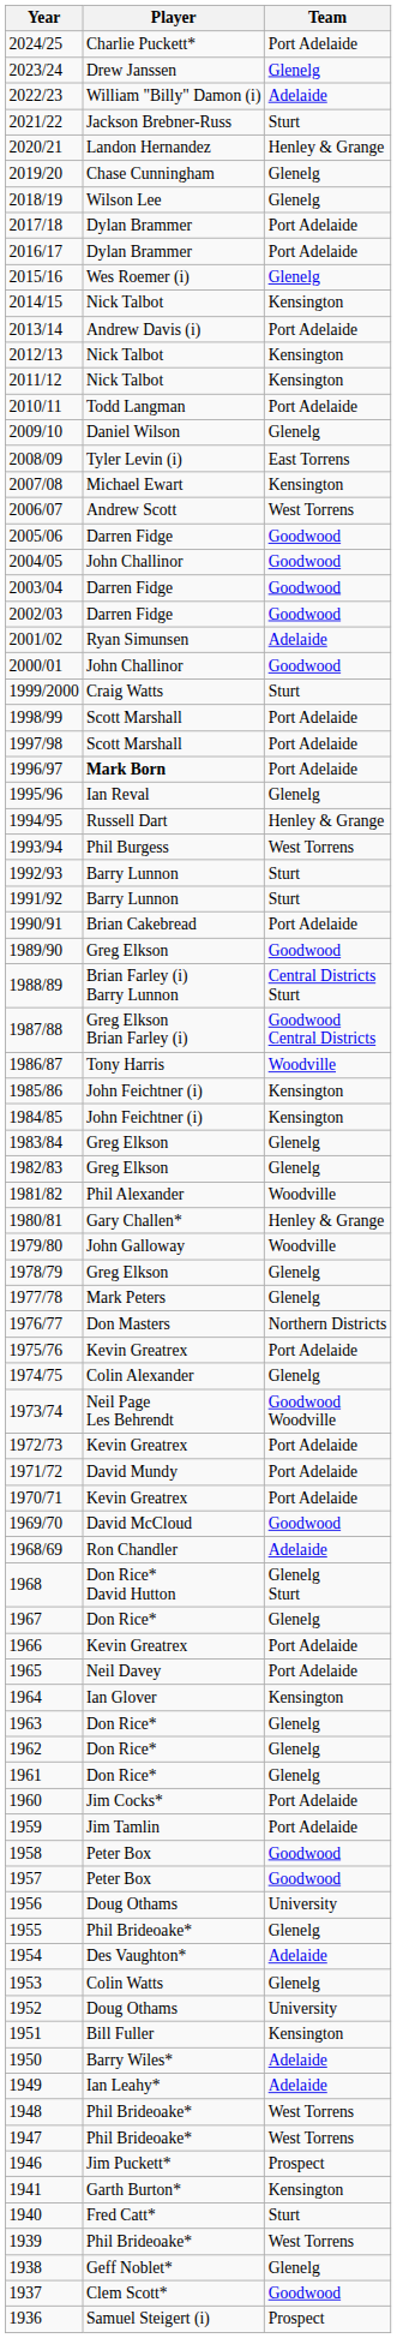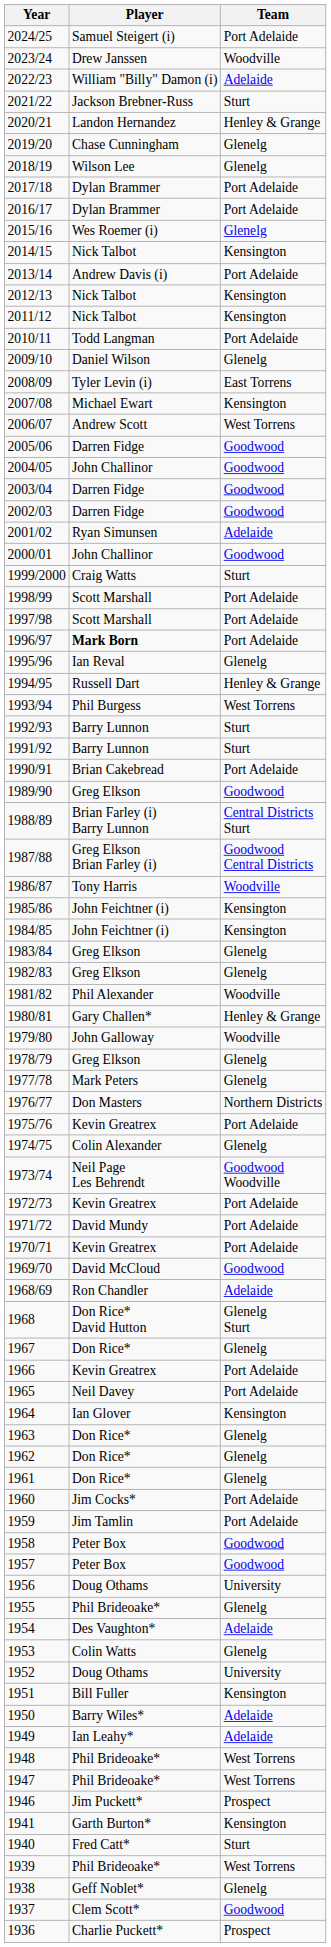2024/25 | Player: Charlie Puckett* -> Samuel Steigert (i)
2023/24 | Team: Glenelg -> Woodville
1936 | Player: Samuel Steigert (i) -> Charlie Puckett*
